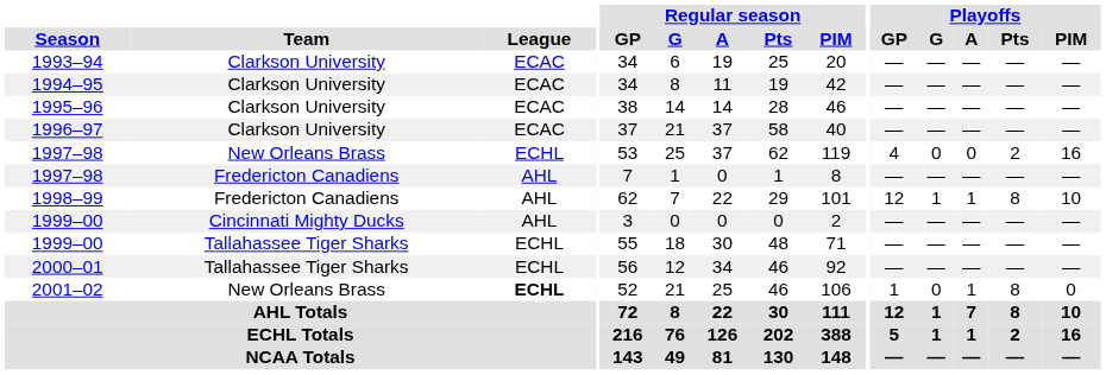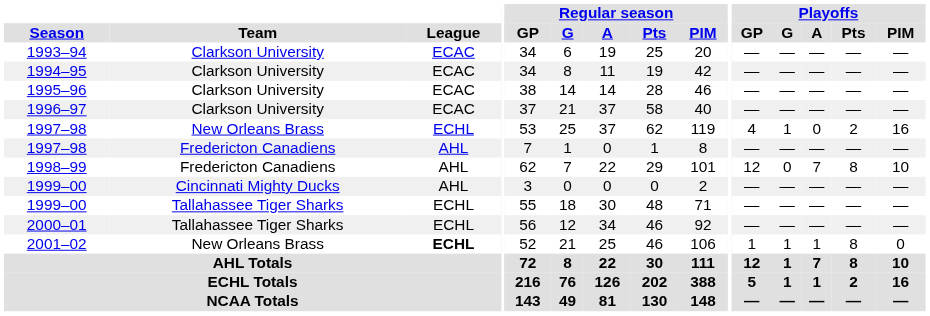1997–98 / New Orleans Brass | Playoffs / G: 0 -> 1
1998–99 | Playoffs / G: 1 -> 0
1998–99 | Playoffs / A: 1 -> 7
2001–02 | Playoffs / G: 0 -> 1
